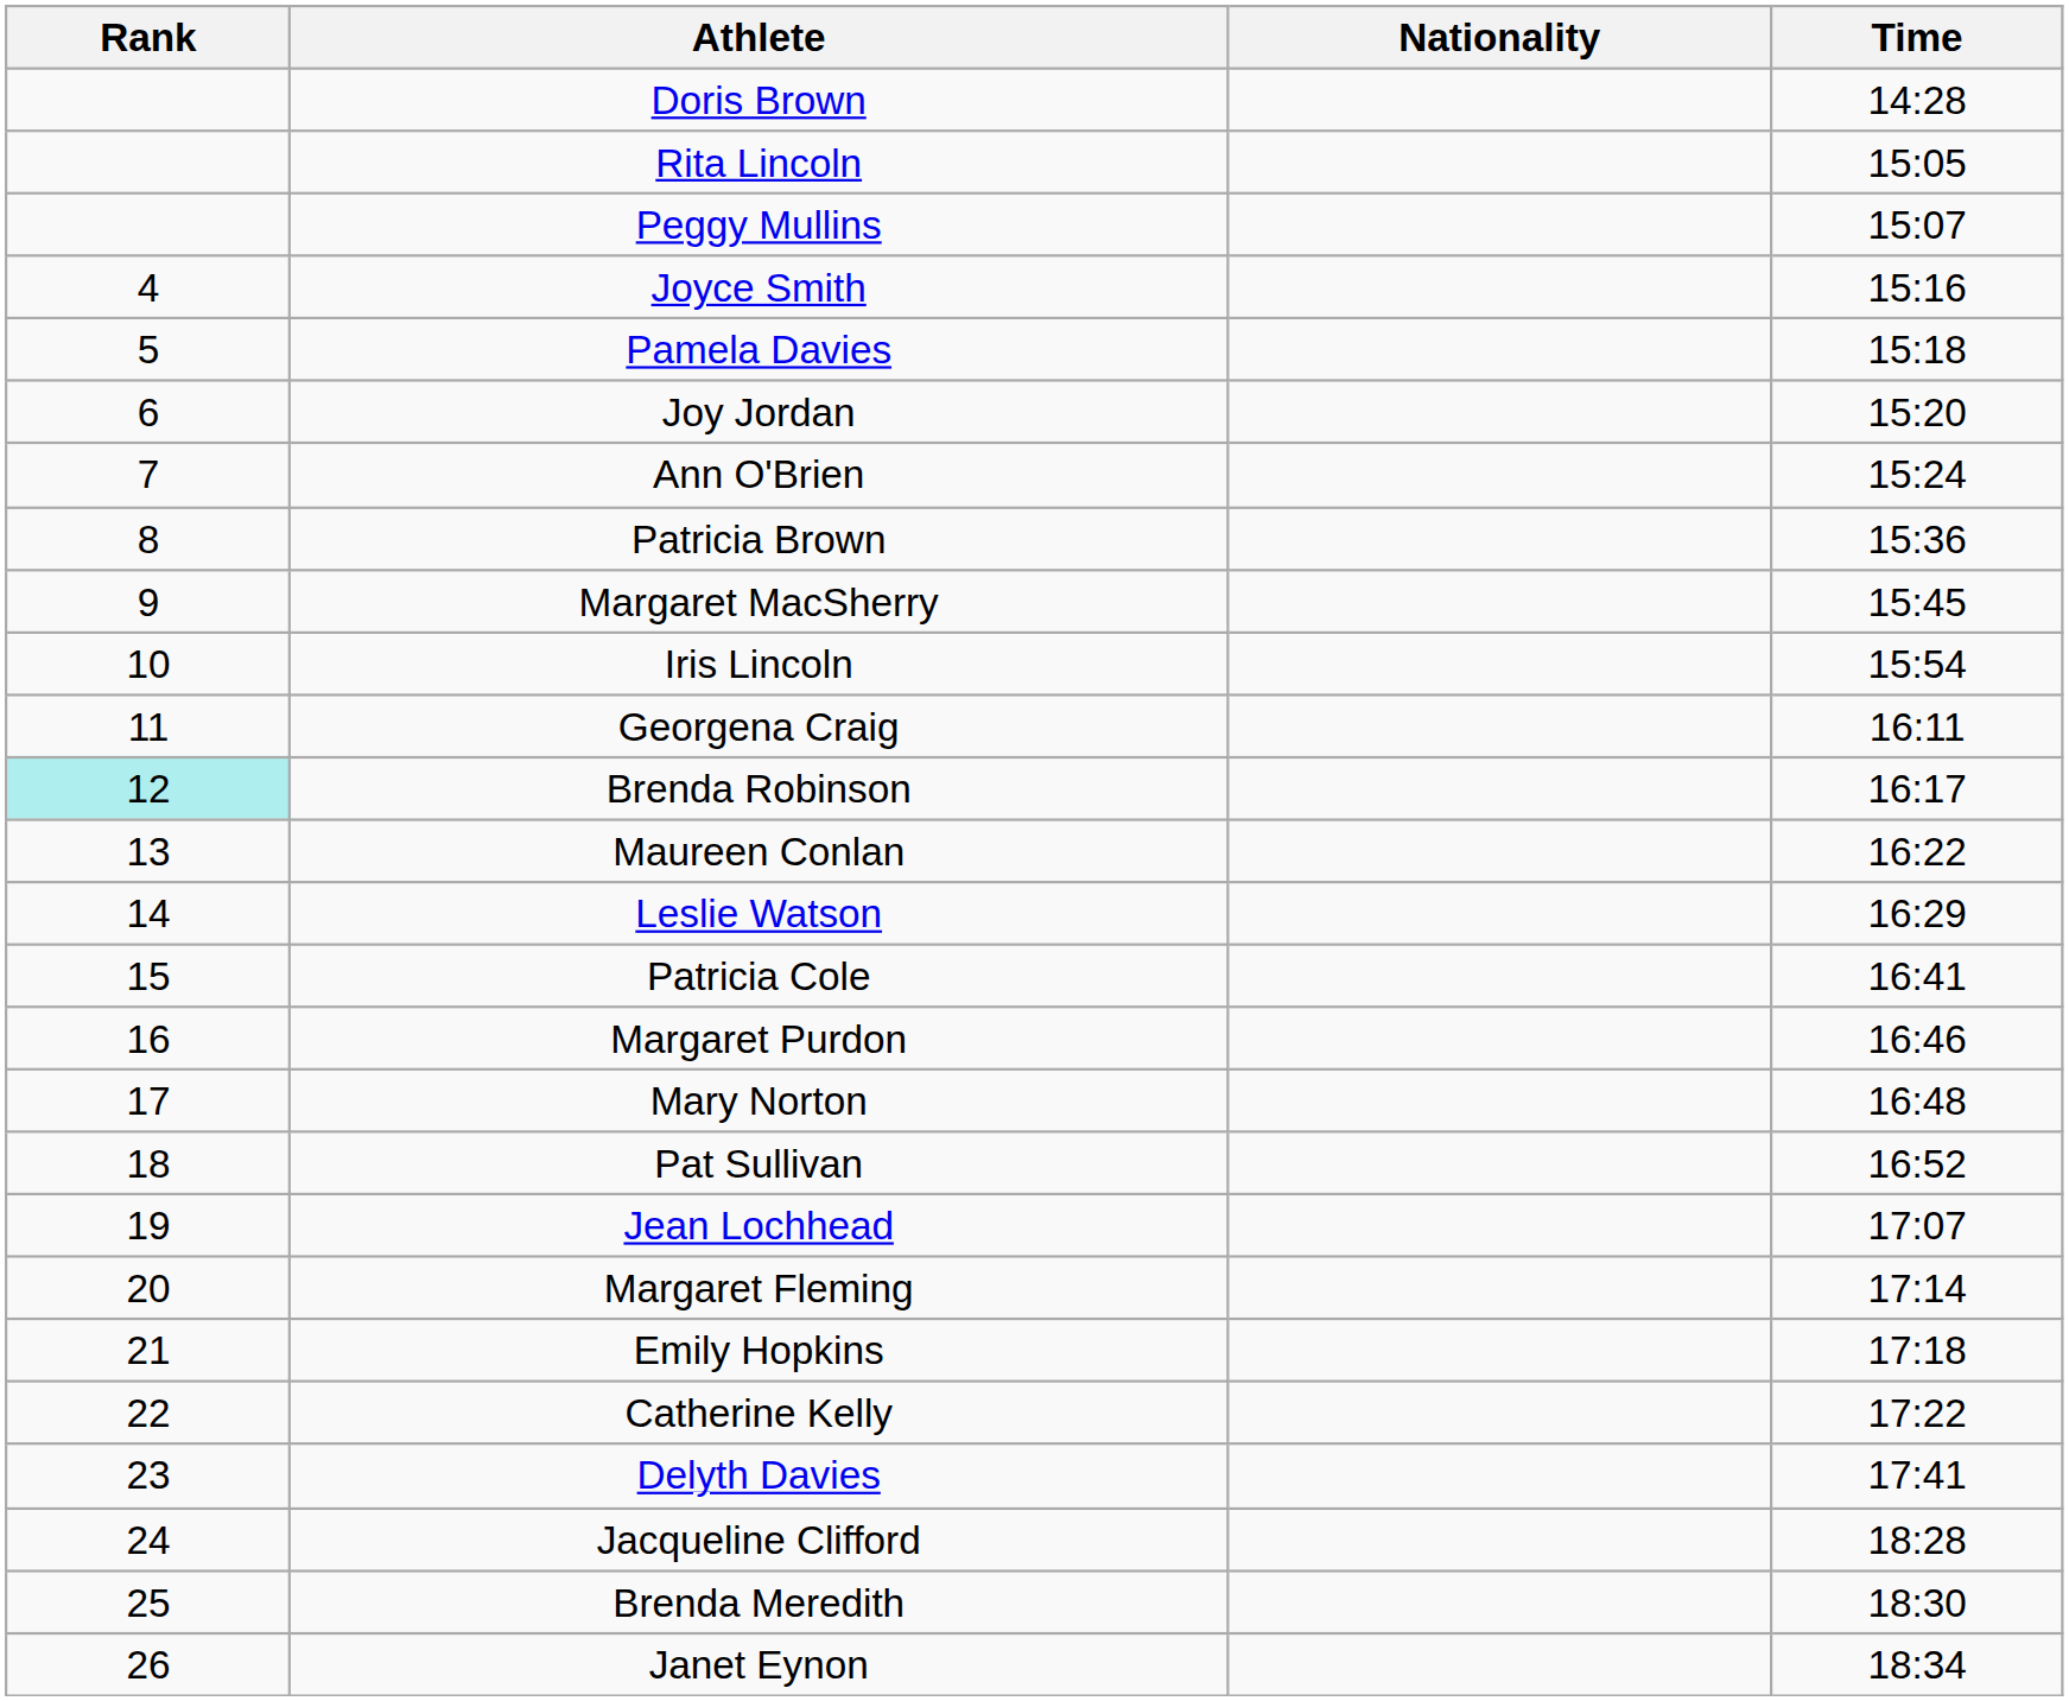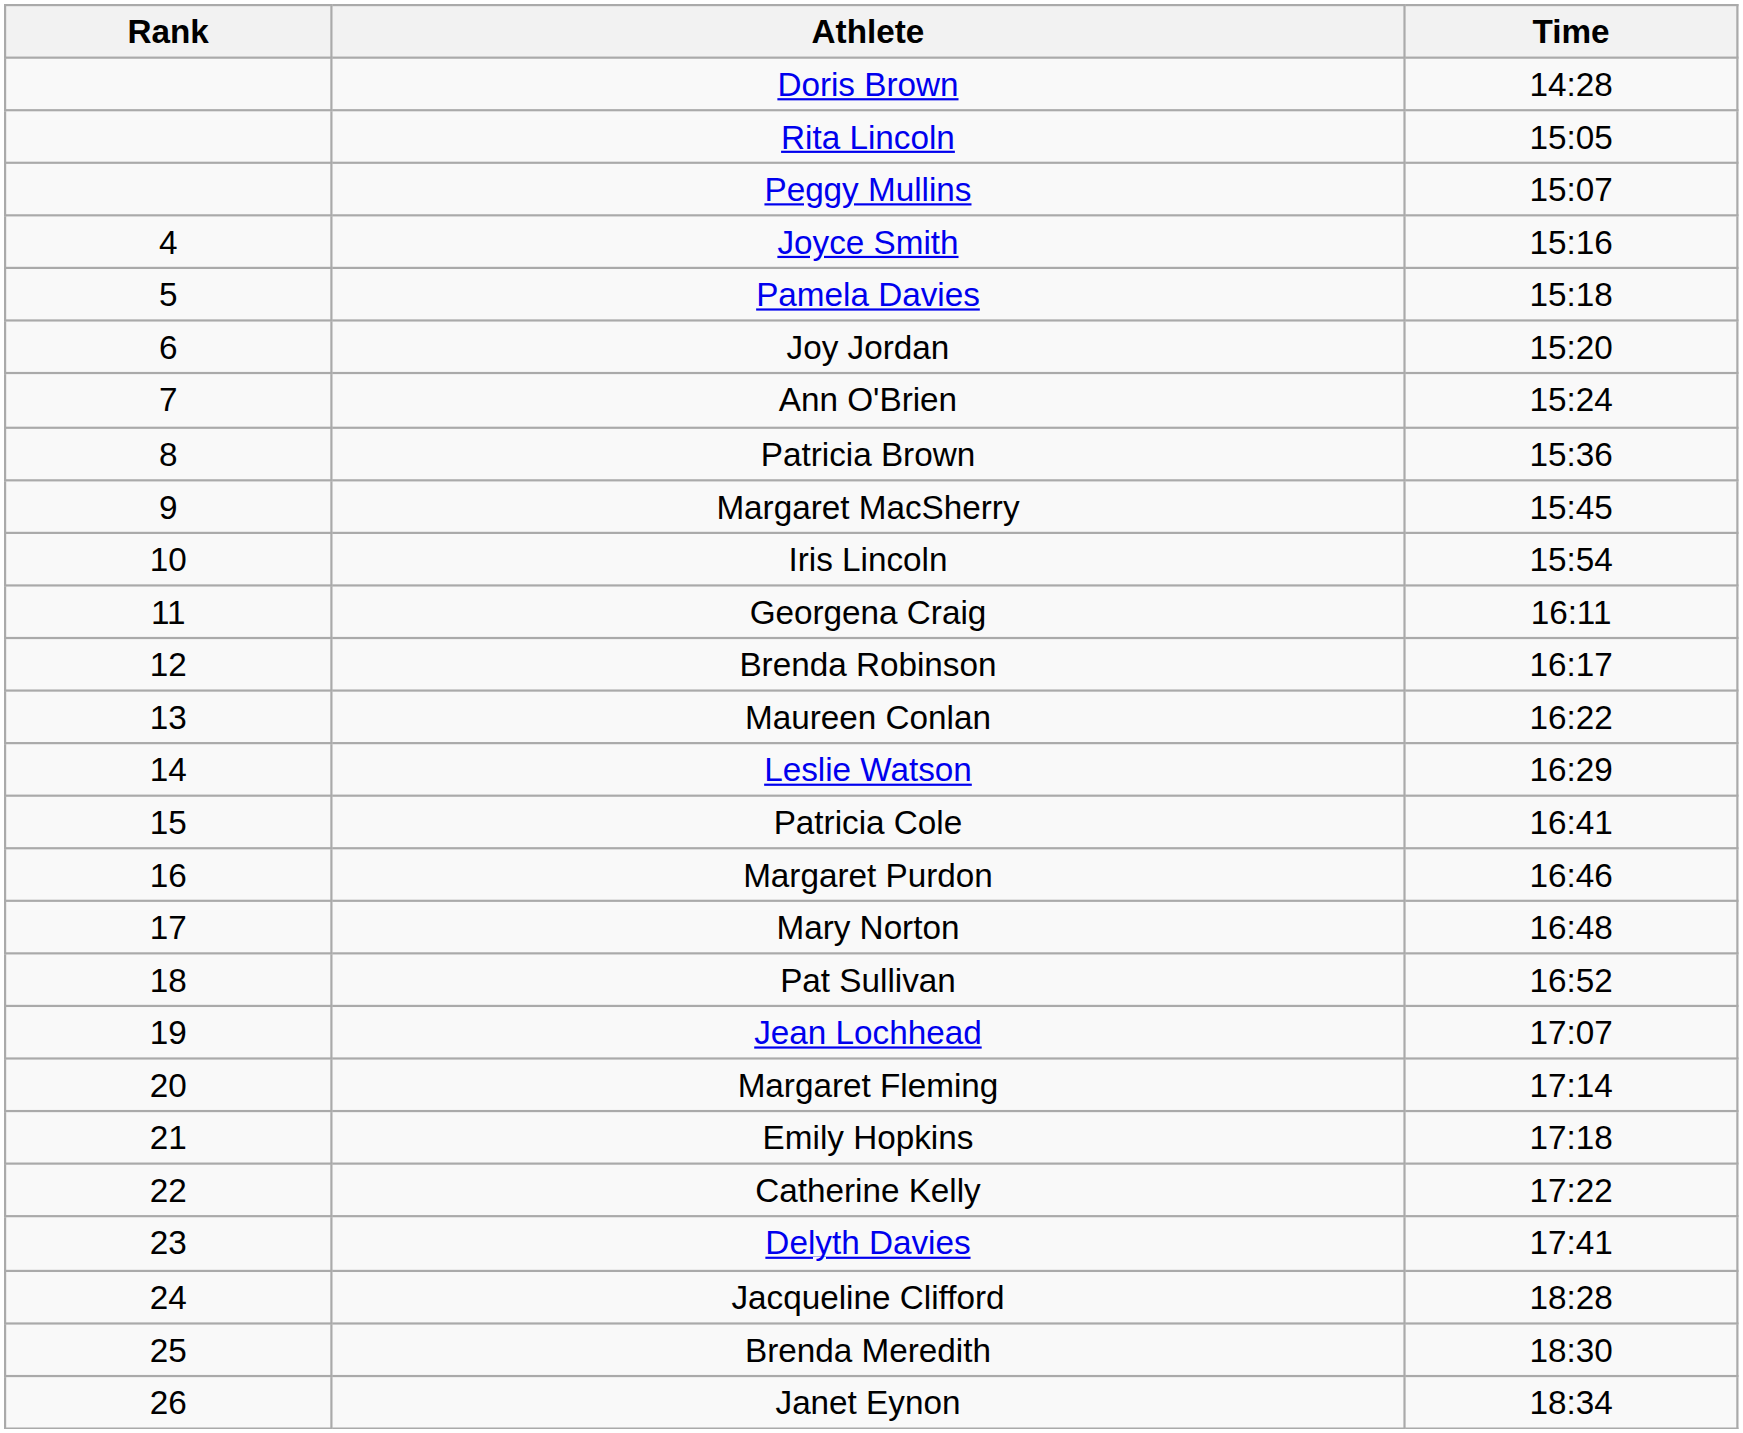- column: Nationality
Brenda Robinson | Rank: paleturquoise background -> no background
